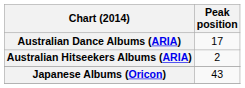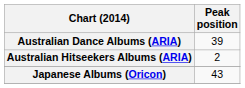Australian Dance Albums (ARIA) | Peak position: 17 -> 39
